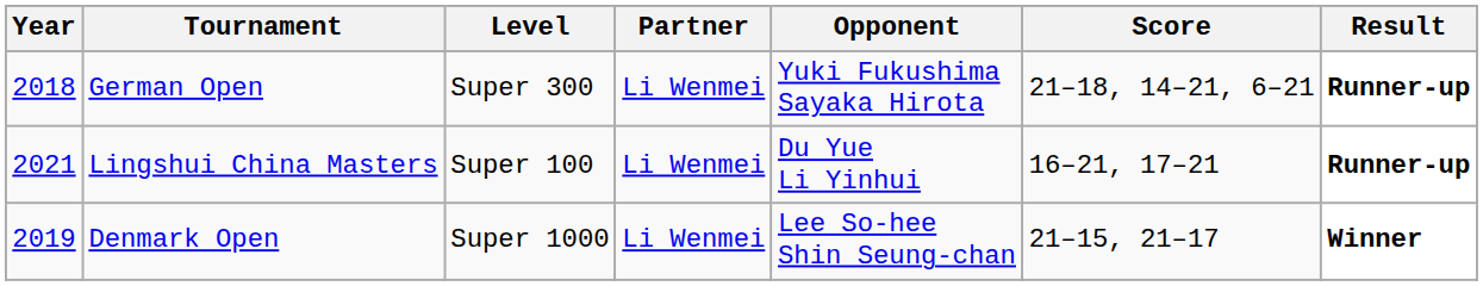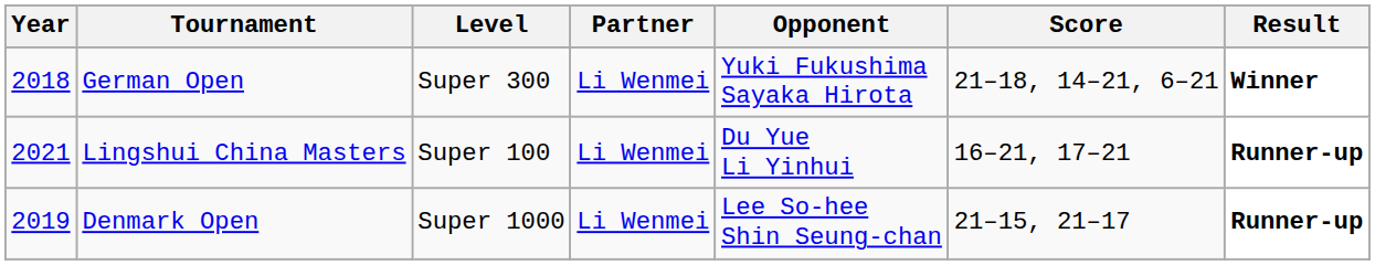German Open | Result: Runner-up -> Winner
Denmark Open | Result: Winner -> Runner-up
